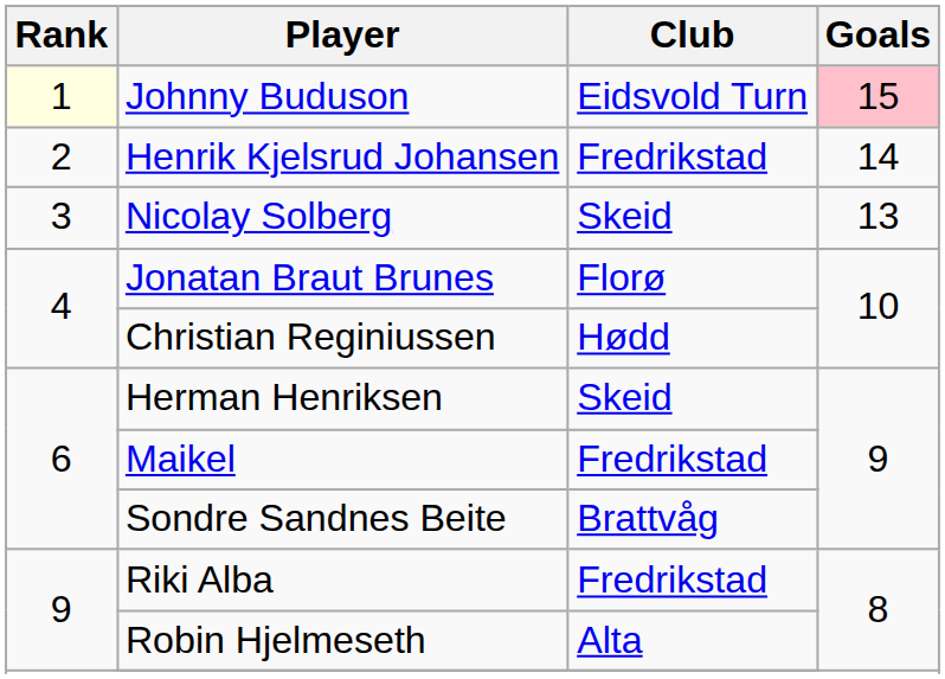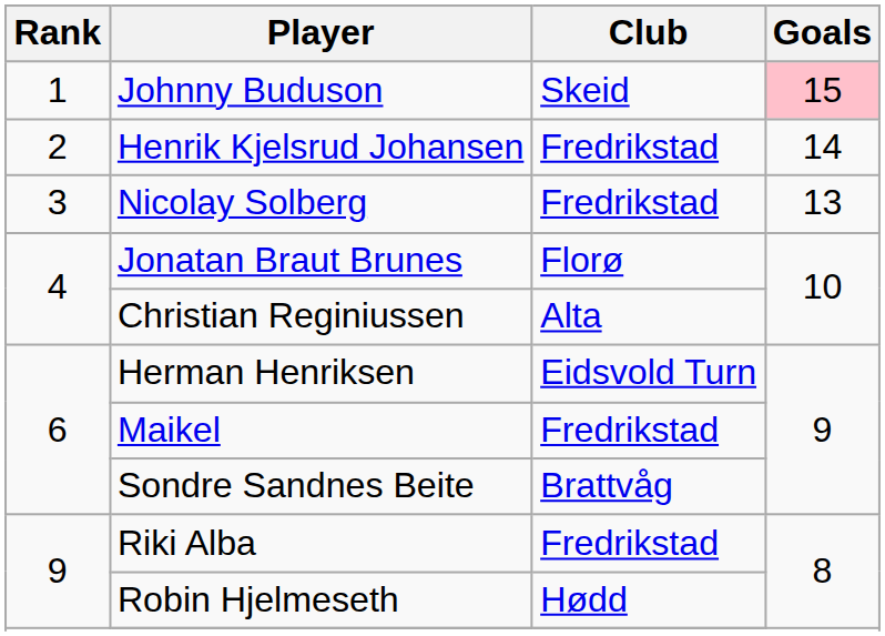Johnny Buduson | Rank: lightyellow background -> no background
Johnny Buduson | Club: Eidsvold Turn -> Skeid
Nicolay Solberg | Club: Skeid -> Fredrikstad
Christian Reginiussen | Club: Hødd -> Alta
Herman Henriksen | Club: Skeid -> Eidsvold Turn
Robin Hjelmeseth | Club: Alta -> Hødd
